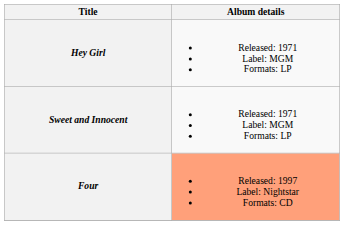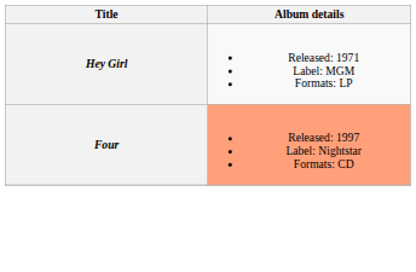- row: Sweet and Innocent | Released: 1971 Label: MGM Formats: LP
